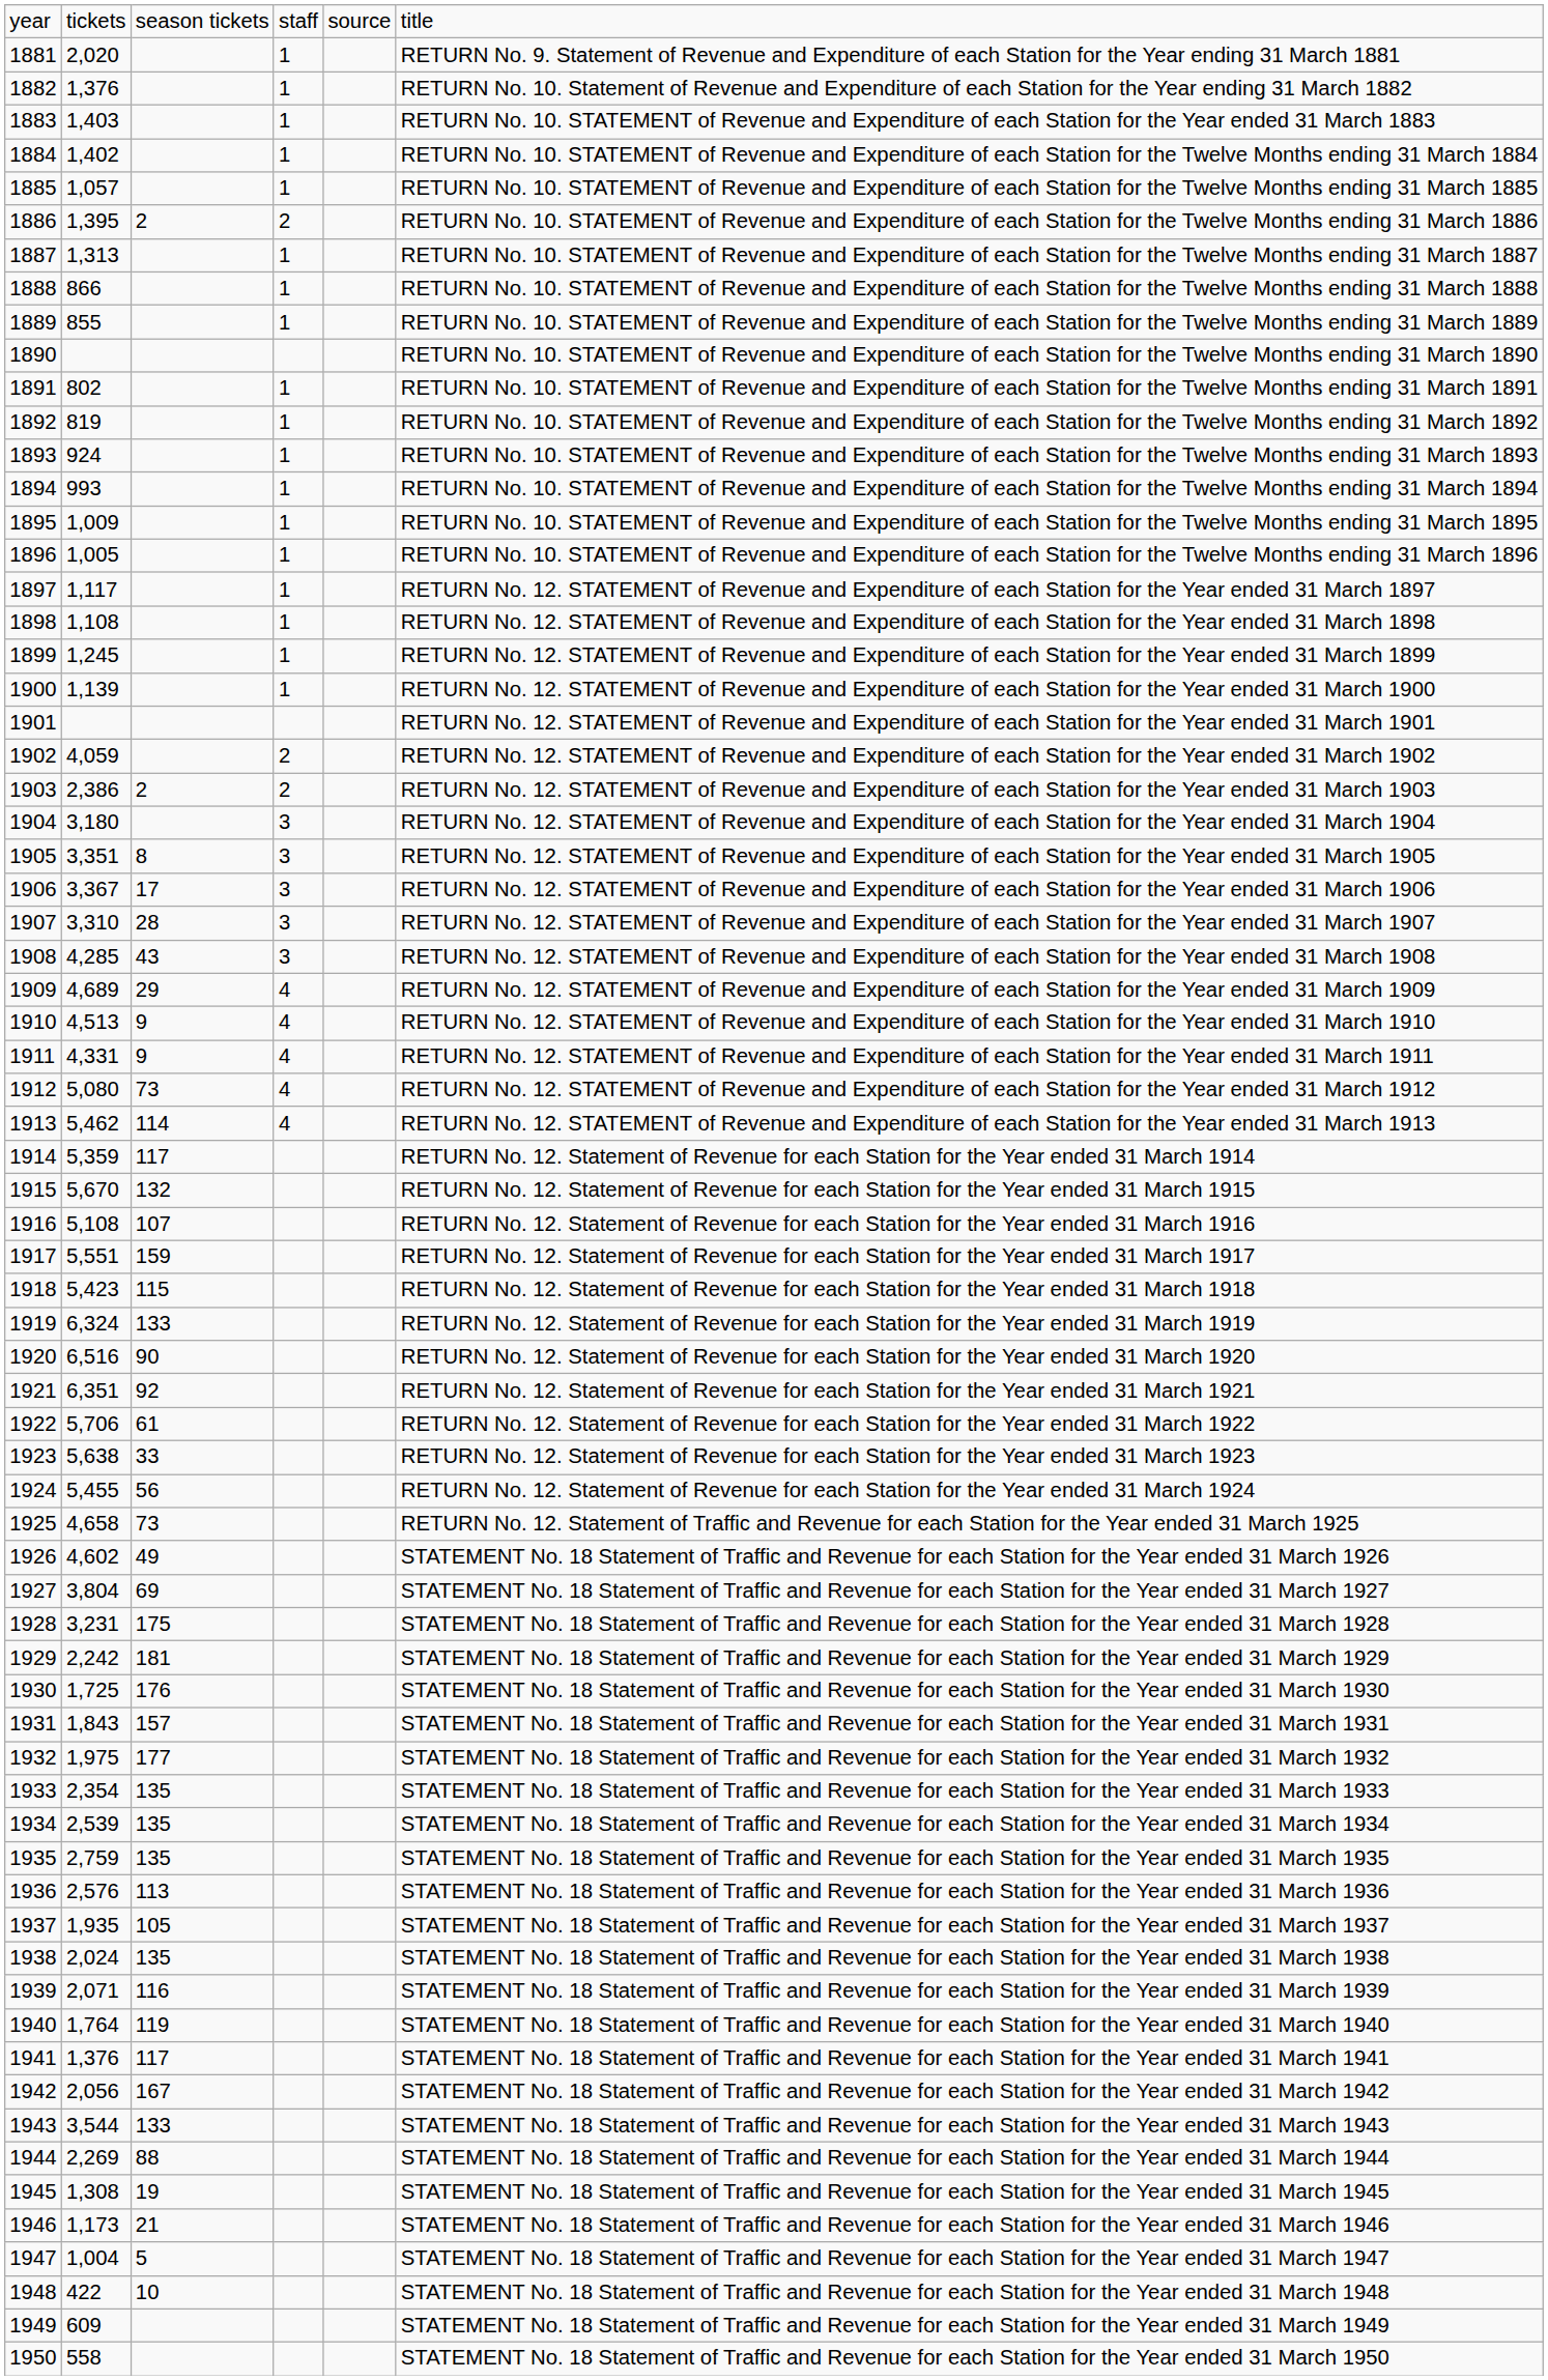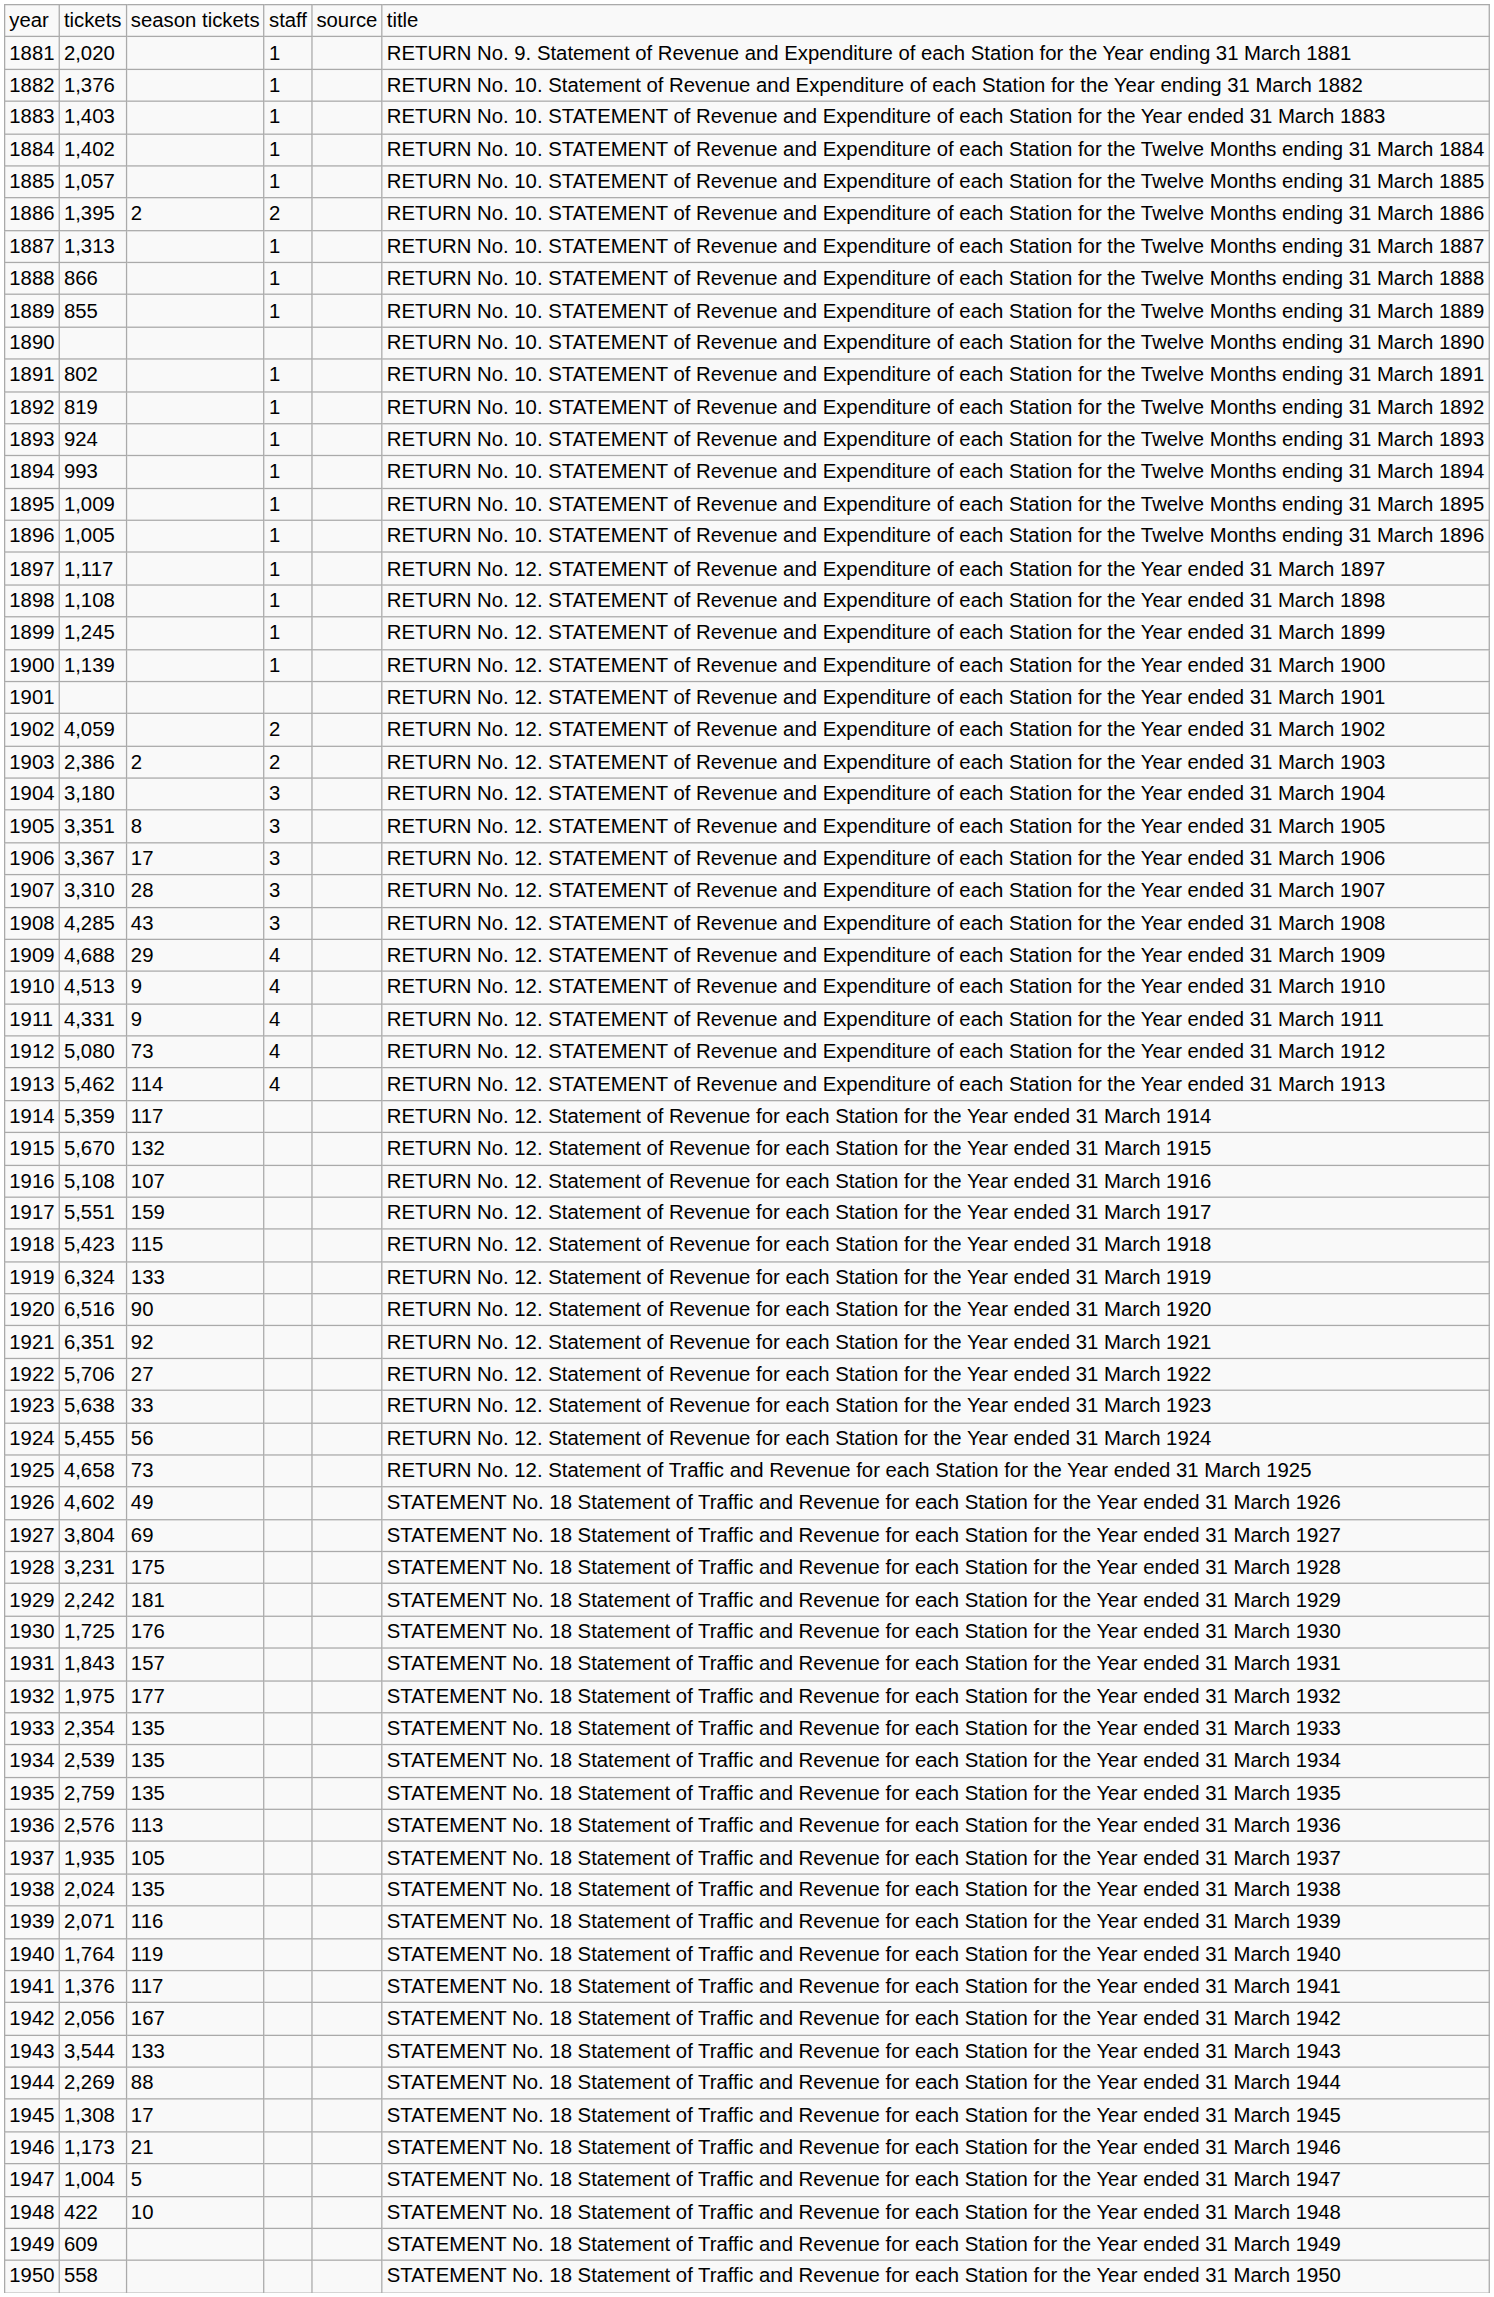1909 | column 2: 4,689 -> 4,688
1922 | column 3: 61 -> 27
1945 | column 3: 19 -> 17
